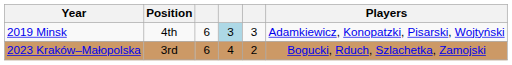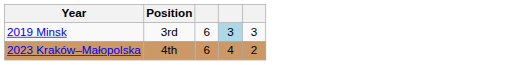- column: Players | Adamkiewicz, Konopatzki, Pisarski, Wojtyński | Bogucki, Rduch, Szlachetka, Zamojski
2019 Minsk | Position: 4th -> 3rd
2023 Kraków–Małopolska | Position: 3rd -> 4th
